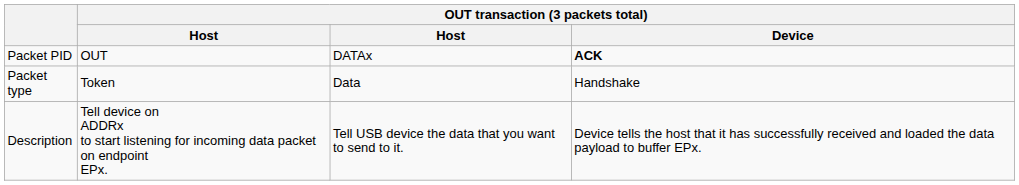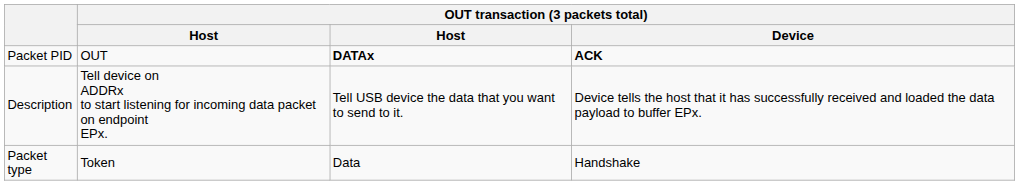Packet PID | column 3: normal -> bold
rows swapped: Packet type <-> Description
